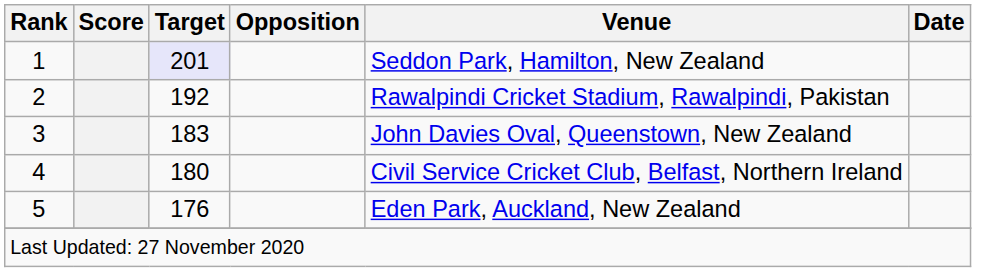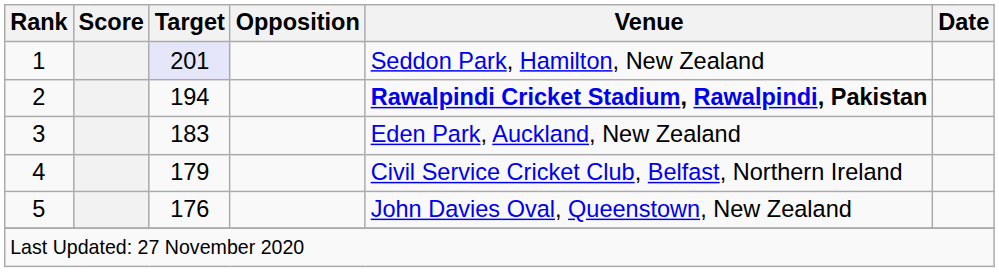2 | Target: 192 -> 194
2 | Venue: normal -> bold
3 | Venue: John Davies Oval, Queenstown, New Zealand -> Eden Park, Auckland, New Zealand
4 | Target: 180 -> 179
5 | Venue: Eden Park, Auckland, New Zealand -> John Davies Oval, Queenstown, New Zealand
